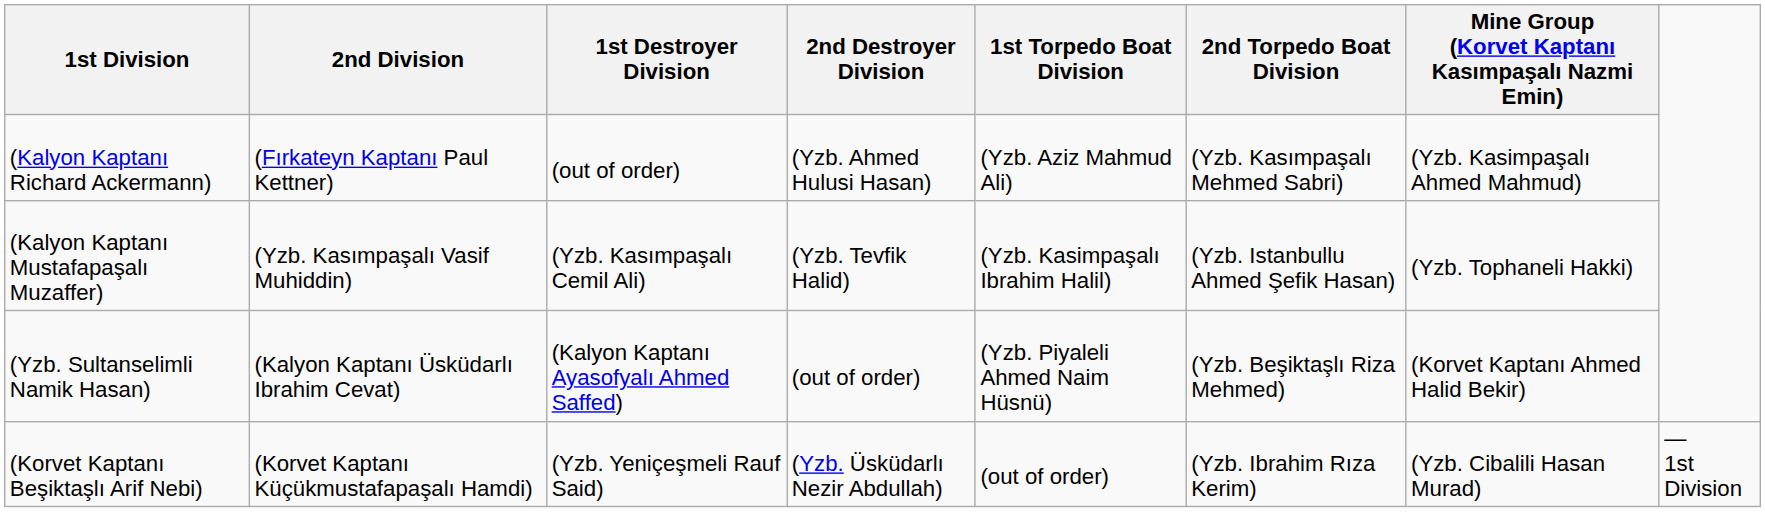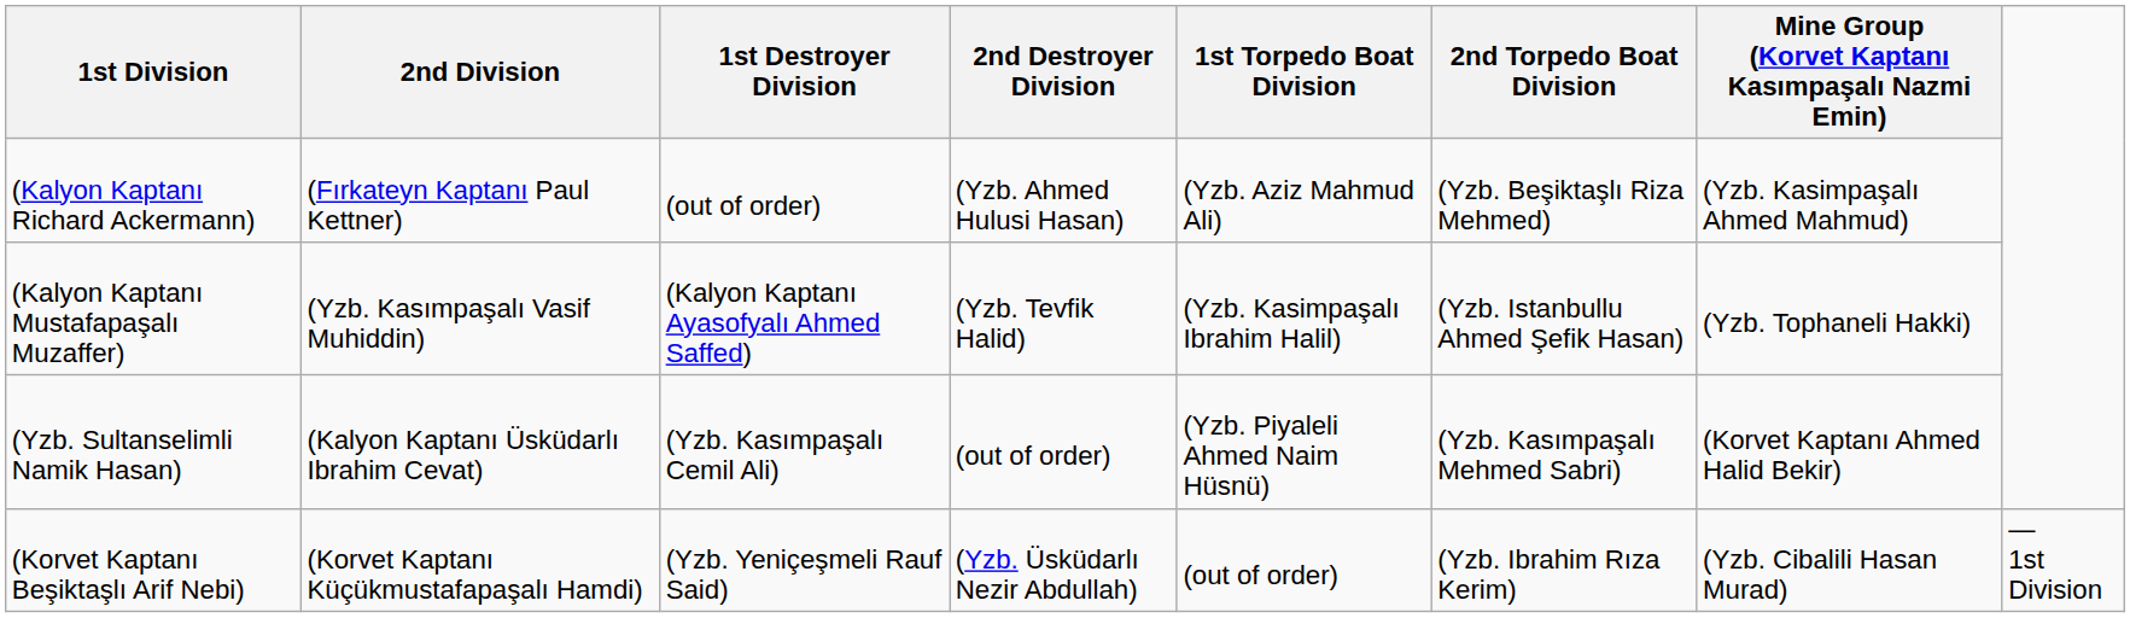(Kalyon Kaptanı Richard Ackermann) | 2nd Torpedo Boat Division: (Yzb. Kasımpaşalı Mehmed Sabri) -> (Yzb. Beşiktaşlı Riza Mehmed)
(Kalyon Kaptanı Mustafapaşalı Muzaffer) | 1st Destroyer Division: (Yzb. Kasımpaşalı Cemil Ali) -> (Kalyon Kaptanı Ayasofyalı Ahmed Saffed)
(Yzb. Sultanselimli Namik Hasan) | 1st Destroyer Division: (Kalyon Kaptanı Ayasofyalı Ahmed Saffed) -> (Yzb. Kasımpaşalı Cemil Ali)
(Yzb. Sultanselimli Namik Hasan) | 2nd Torpedo Boat Division: (Yzb. Beşiktaşlı Riza Mehmed) -> (Yzb. Kasımpaşalı Mehmed Sabri)
